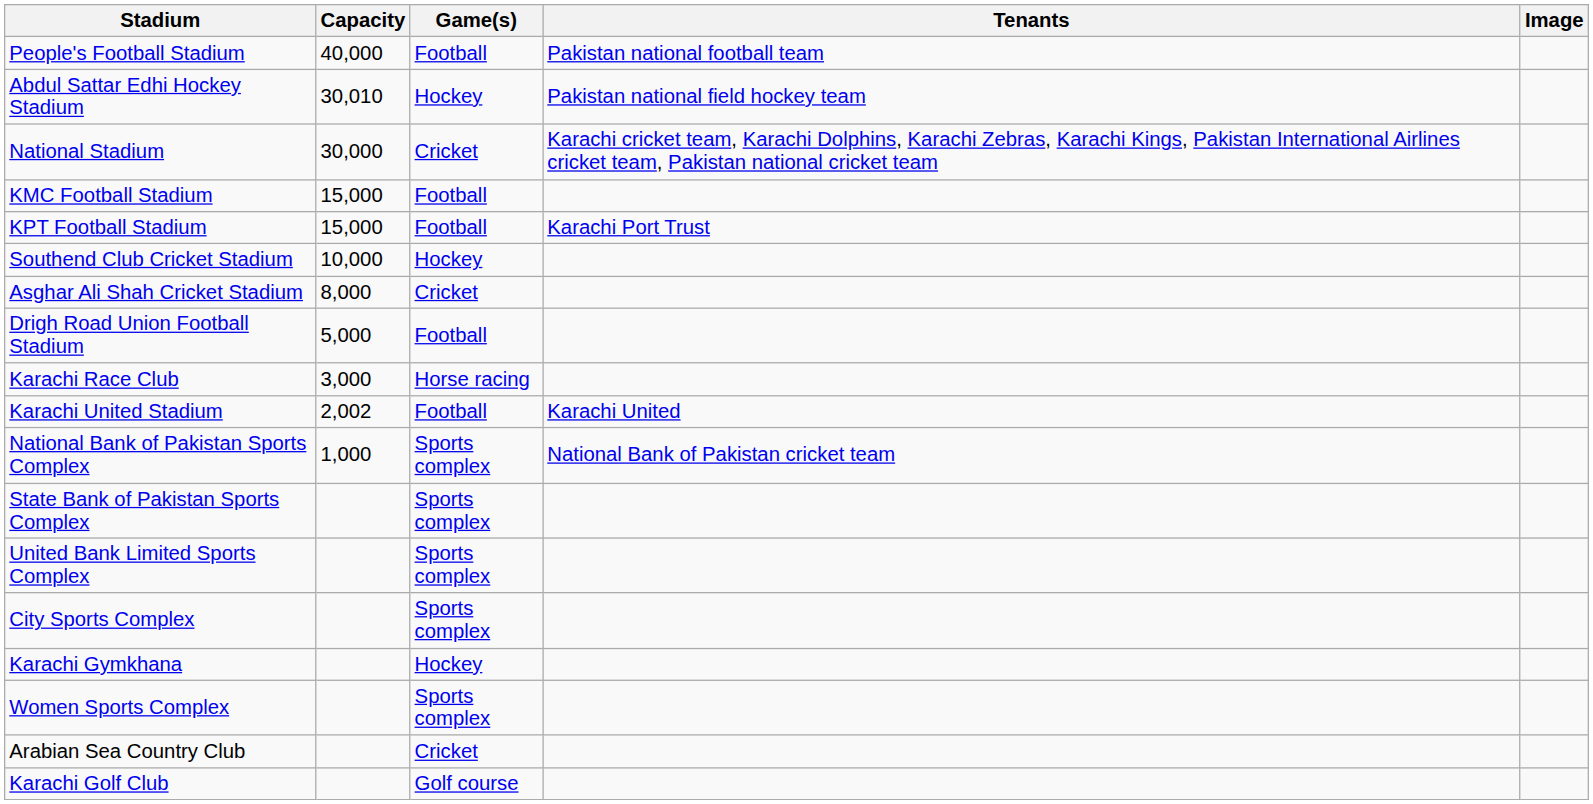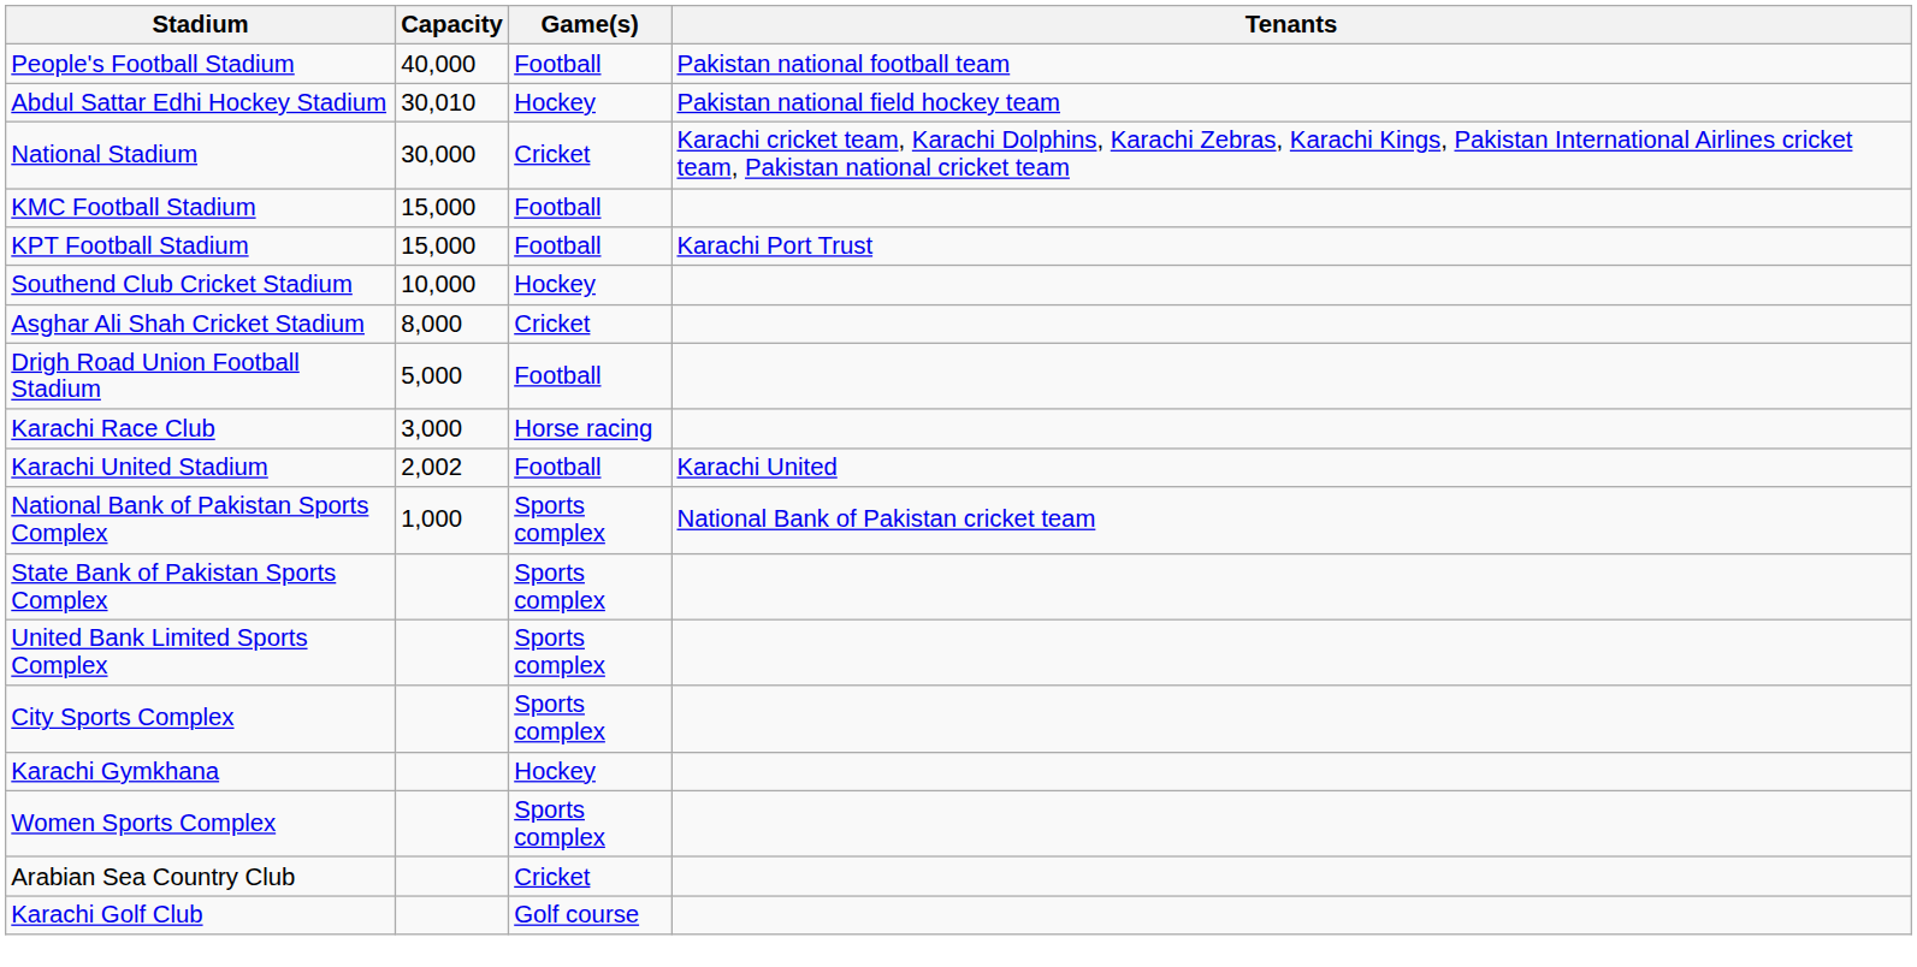- column: Image
